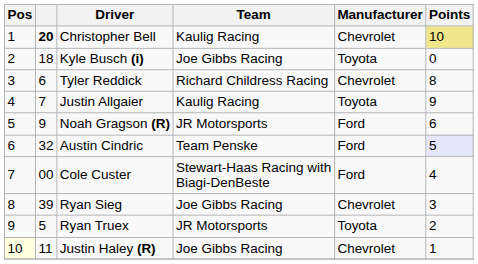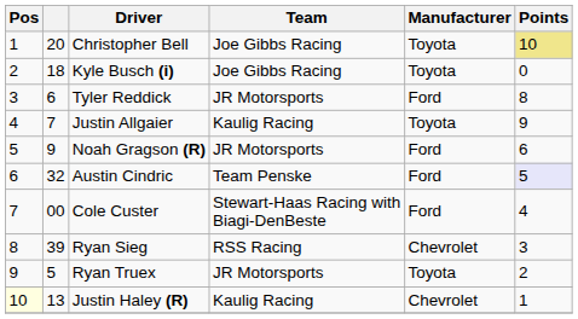Christopher Bell | column 2: bold -> normal
Christopher Bell | Team: Kaulig Racing -> Joe Gibbs Racing
Christopher Bell | Manufacturer: Chevrolet -> Toyota
Tyler Reddick | Team: Richard Childress Racing -> JR Motorsports
Tyler Reddick | Manufacturer: Chevrolet -> Ford
Ryan Sieg | Team: Joe Gibbs Racing -> RSS Racing
Justin Haley (R) | column 2: 11 -> 13
Justin Haley (R) | Team: Joe Gibbs Racing -> Kaulig Racing
